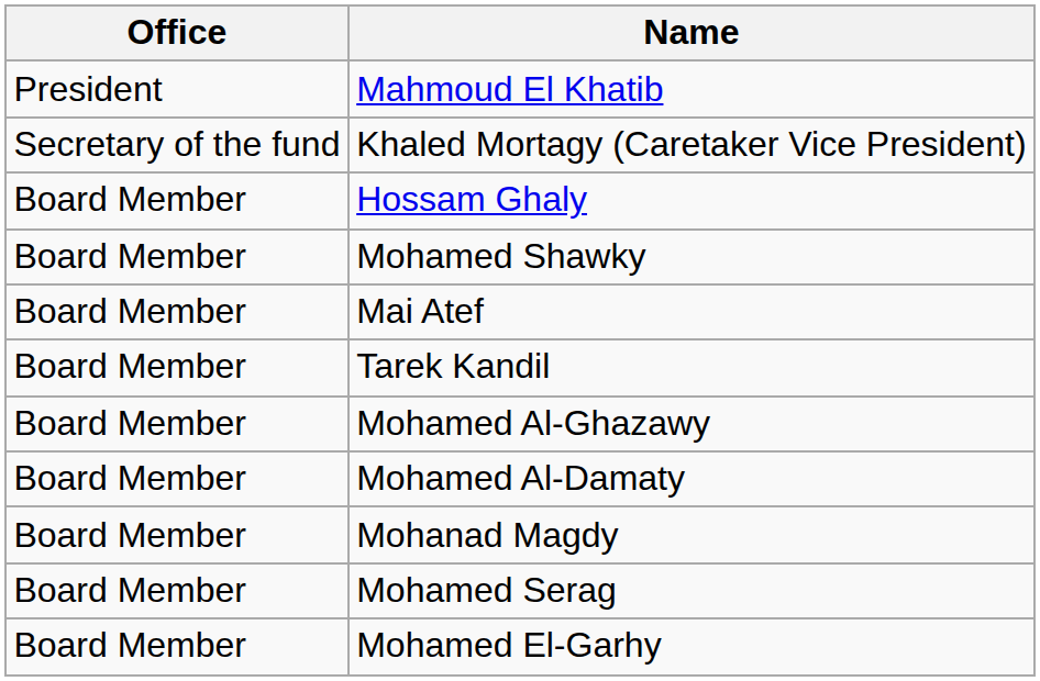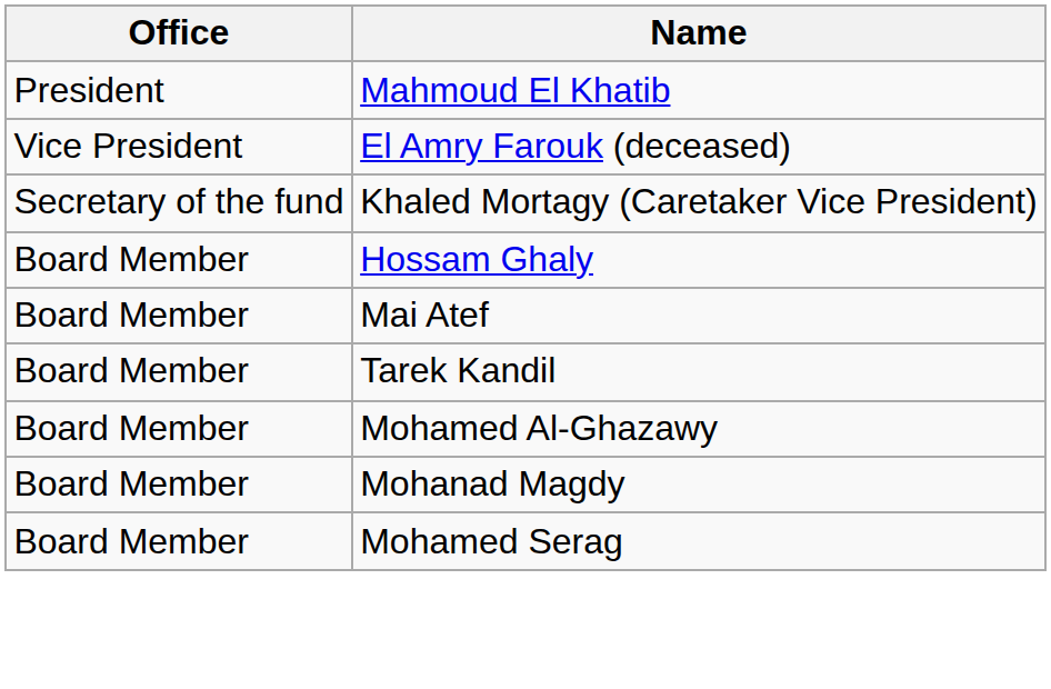+ row: Vice President | El Amry Farouk (deceased)
- row: Board Member | Mohamed Shawky
- row: Board Member | Mohamed Al-Damaty
- row: Board Member | Mohamed El-Garhy
